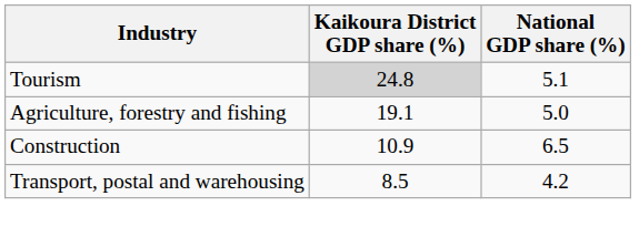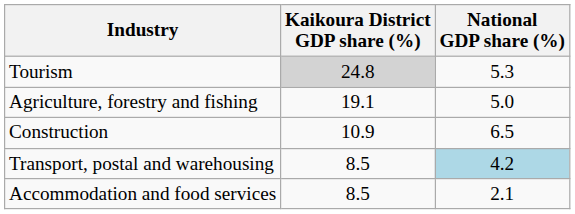Tourism | National GDP share (%): 5.1 -> 5.3
Transport, postal and warehousing | National GDP share (%): no background -> lightblue background
+ row: Accommodation and food services | 8.5 | 2.1
